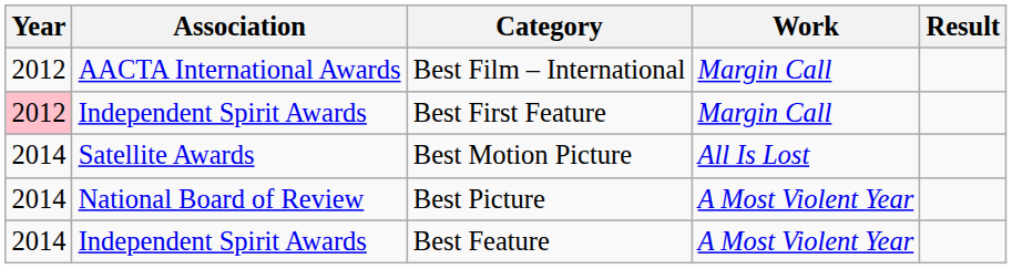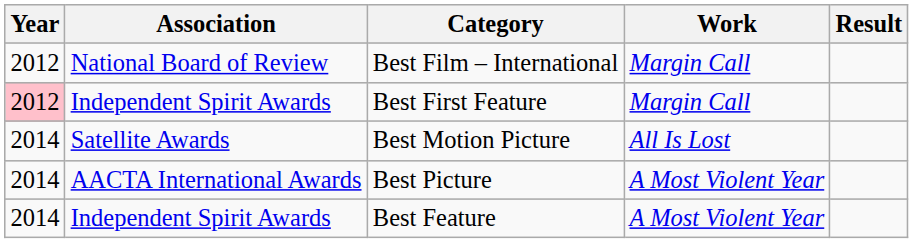Best Film – International | Association: AACTA International Awards -> National Board of Review
Best Picture | Association: National Board of Review -> AACTA International Awards
